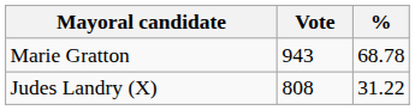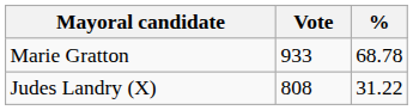Marie Gratton | Vote: 943 -> 933
